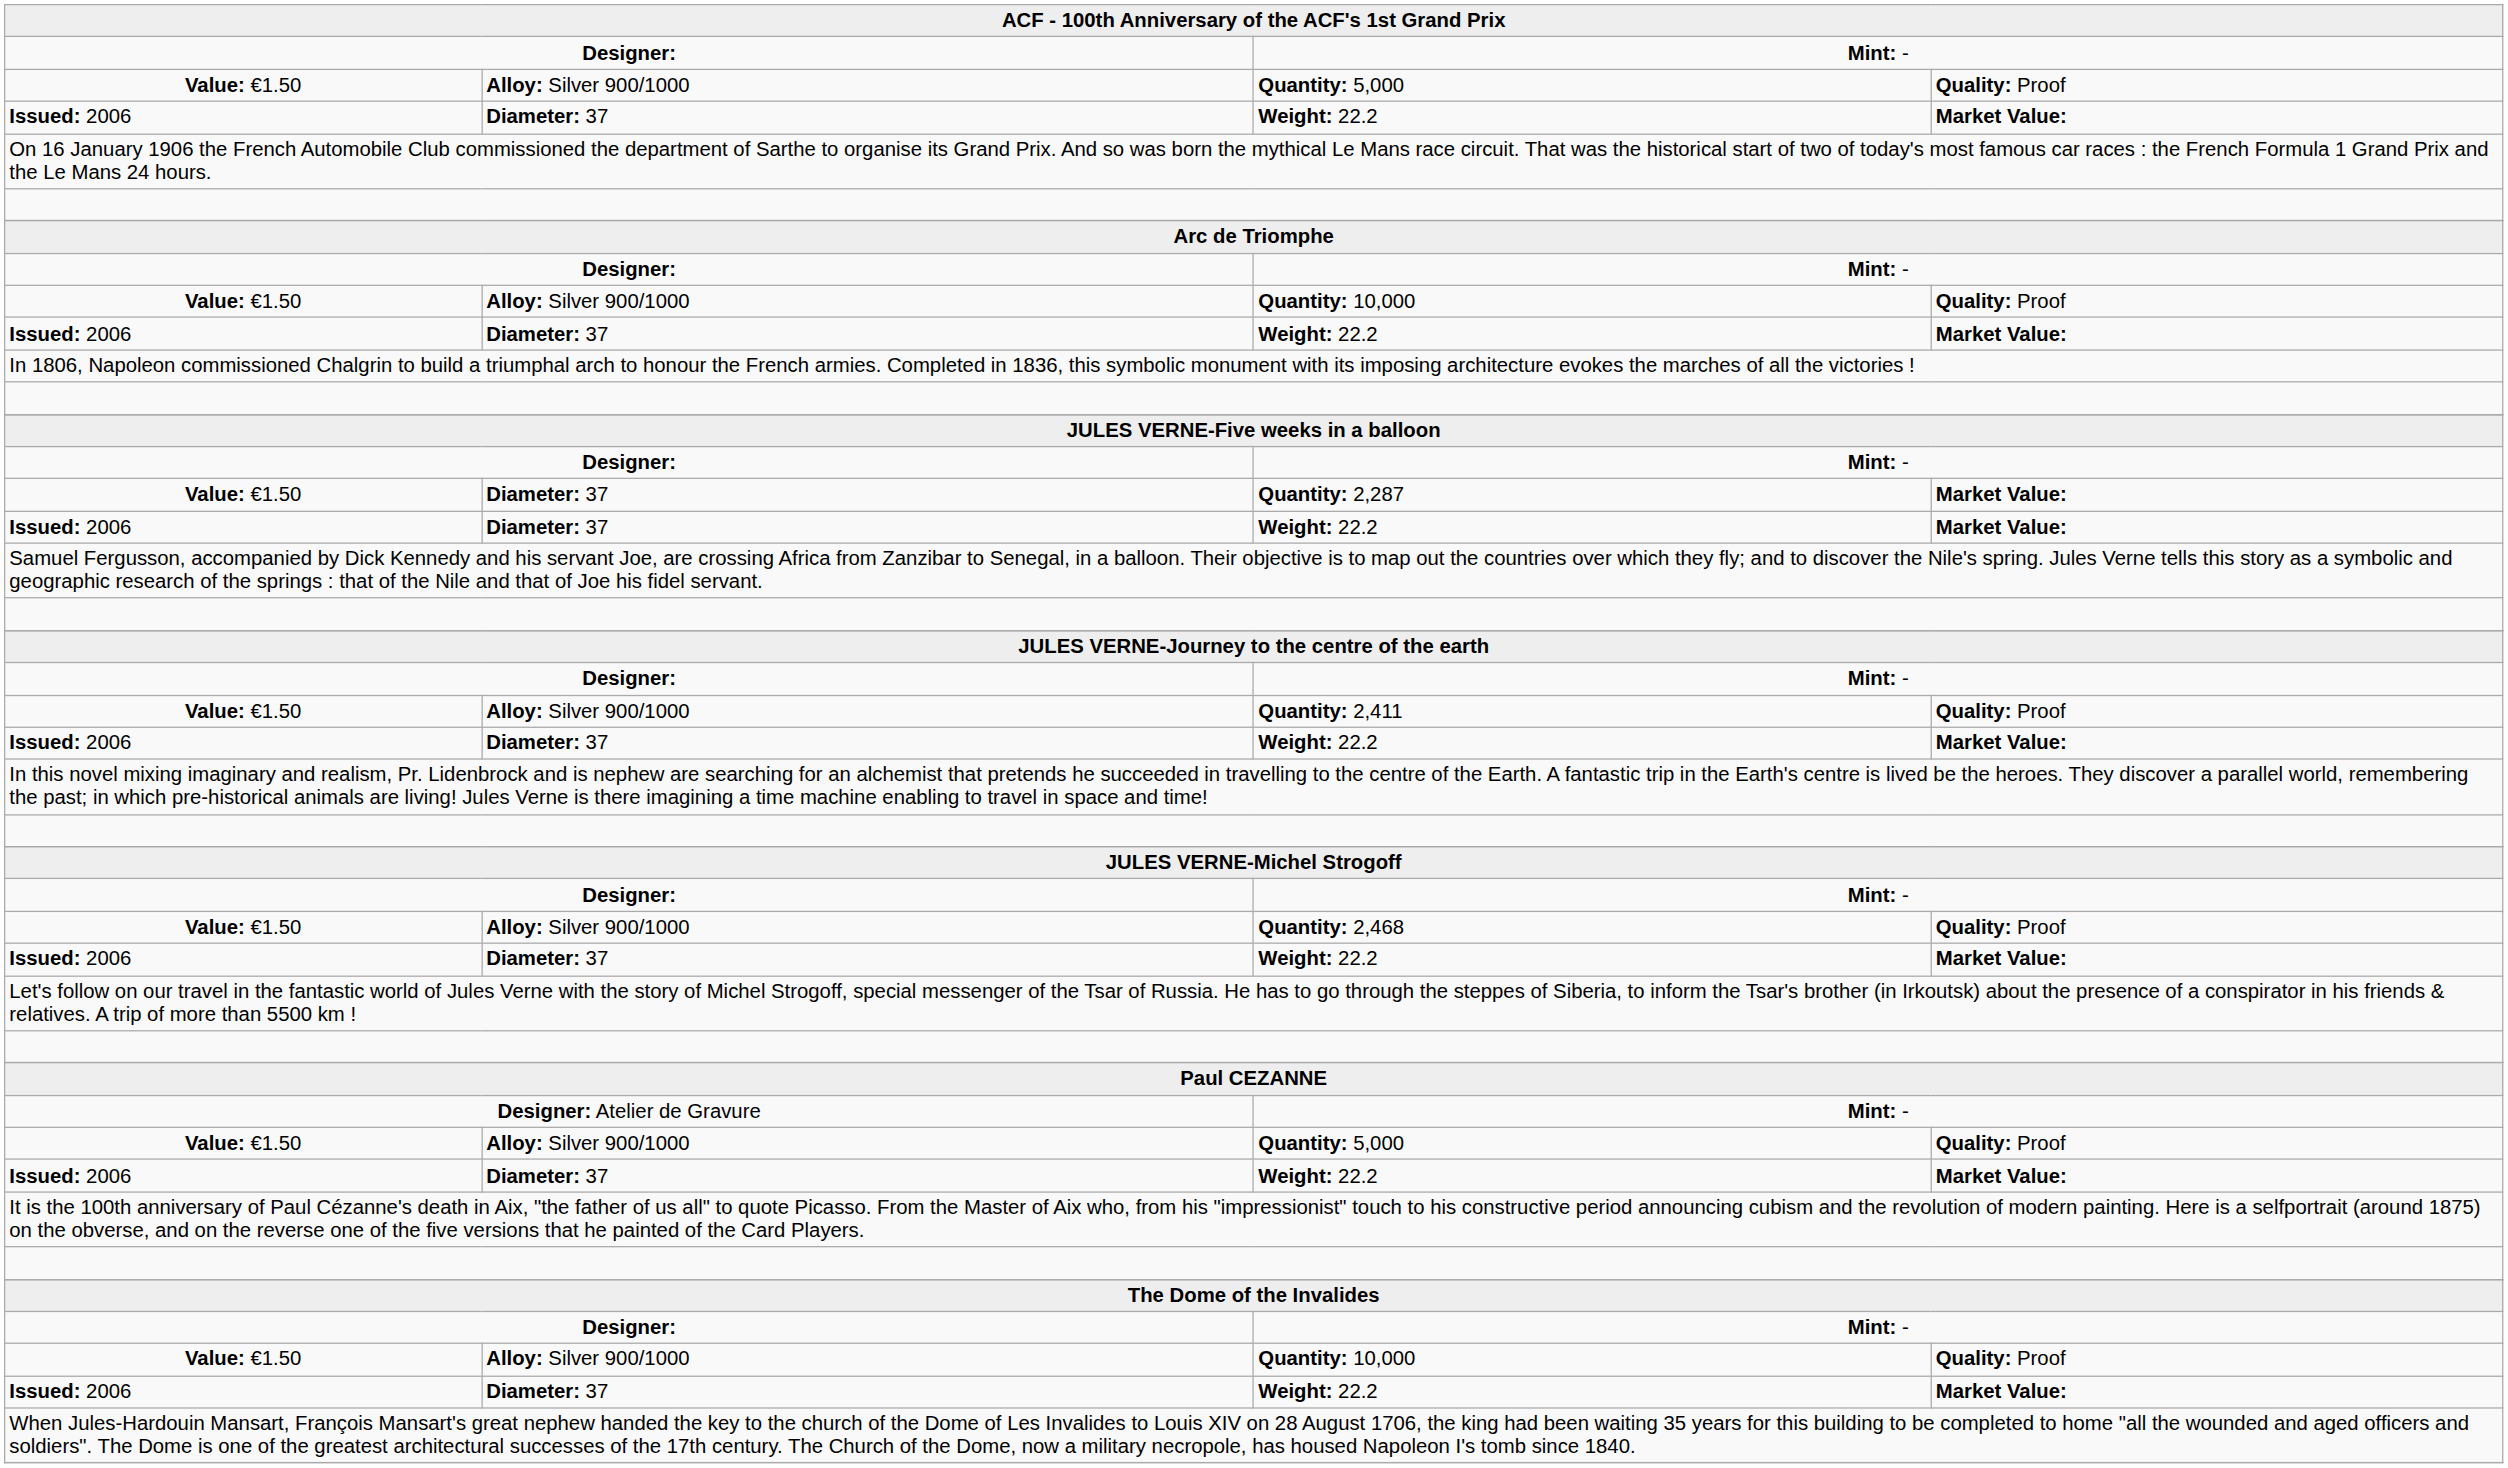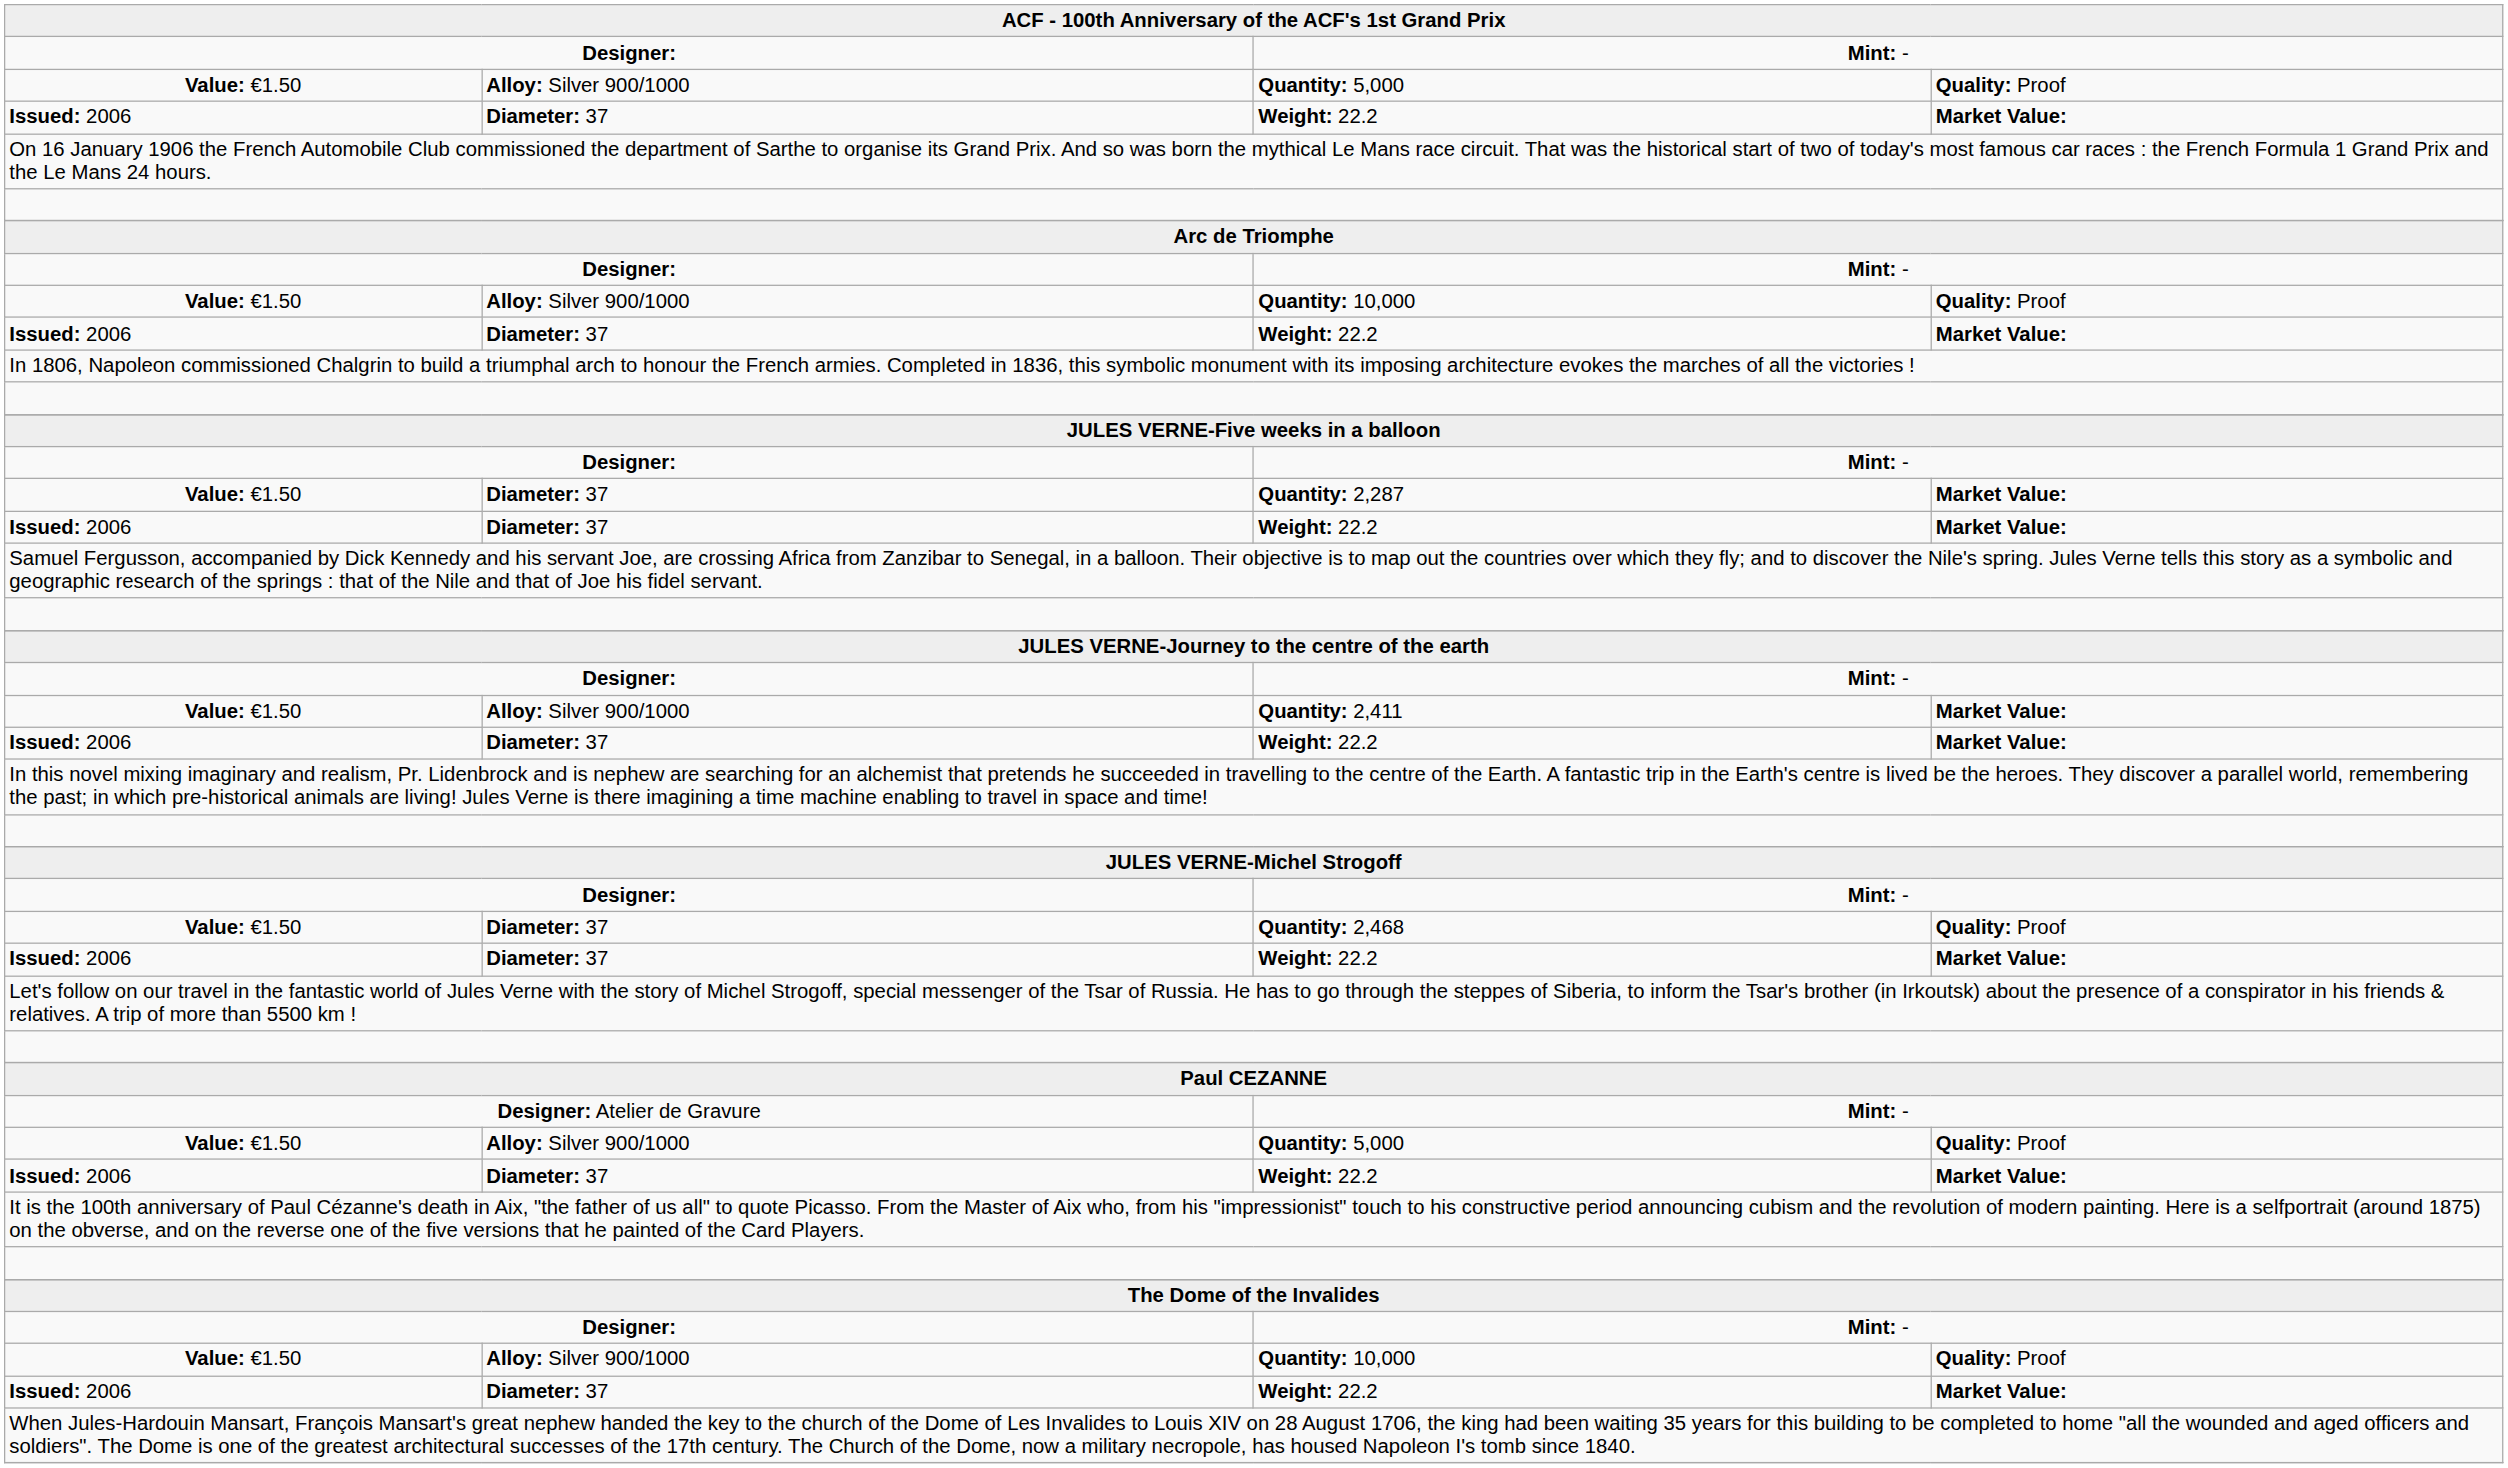Quantity: 2,411 | column 4: Quality: Proof -> Market Value:
Quantity: 2,468 | column 2: Alloy: Silver 900/1000 -> Diameter: 37
